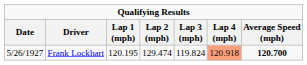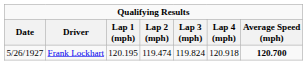Frank Lockhart | Lap 2 (mph): 129.474 -> 119.474
Frank Lockhart | Lap 4 (mph): lightsalmon background -> no background
